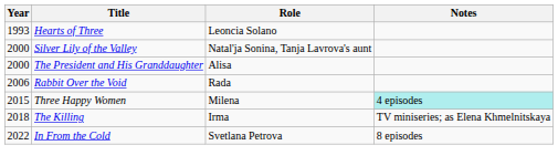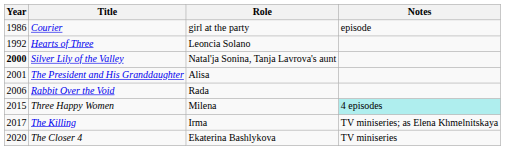+ row: 1986 | Courier | girl at the party | episode
Hearts of Three | Year: 1993 -> 1992
Silver Lily of the Valley | Year: normal -> bold
The President and His Granddaughter | Year: 2000 -> 2001
The Killing | Year: 2018 -> 2017
+ row: 2020 | The Closer 4 | Ekaterina Bashlykova | TV miniseries
- row: 2022 | In From the Cold | Svetlana Petrova | 8 episodes
